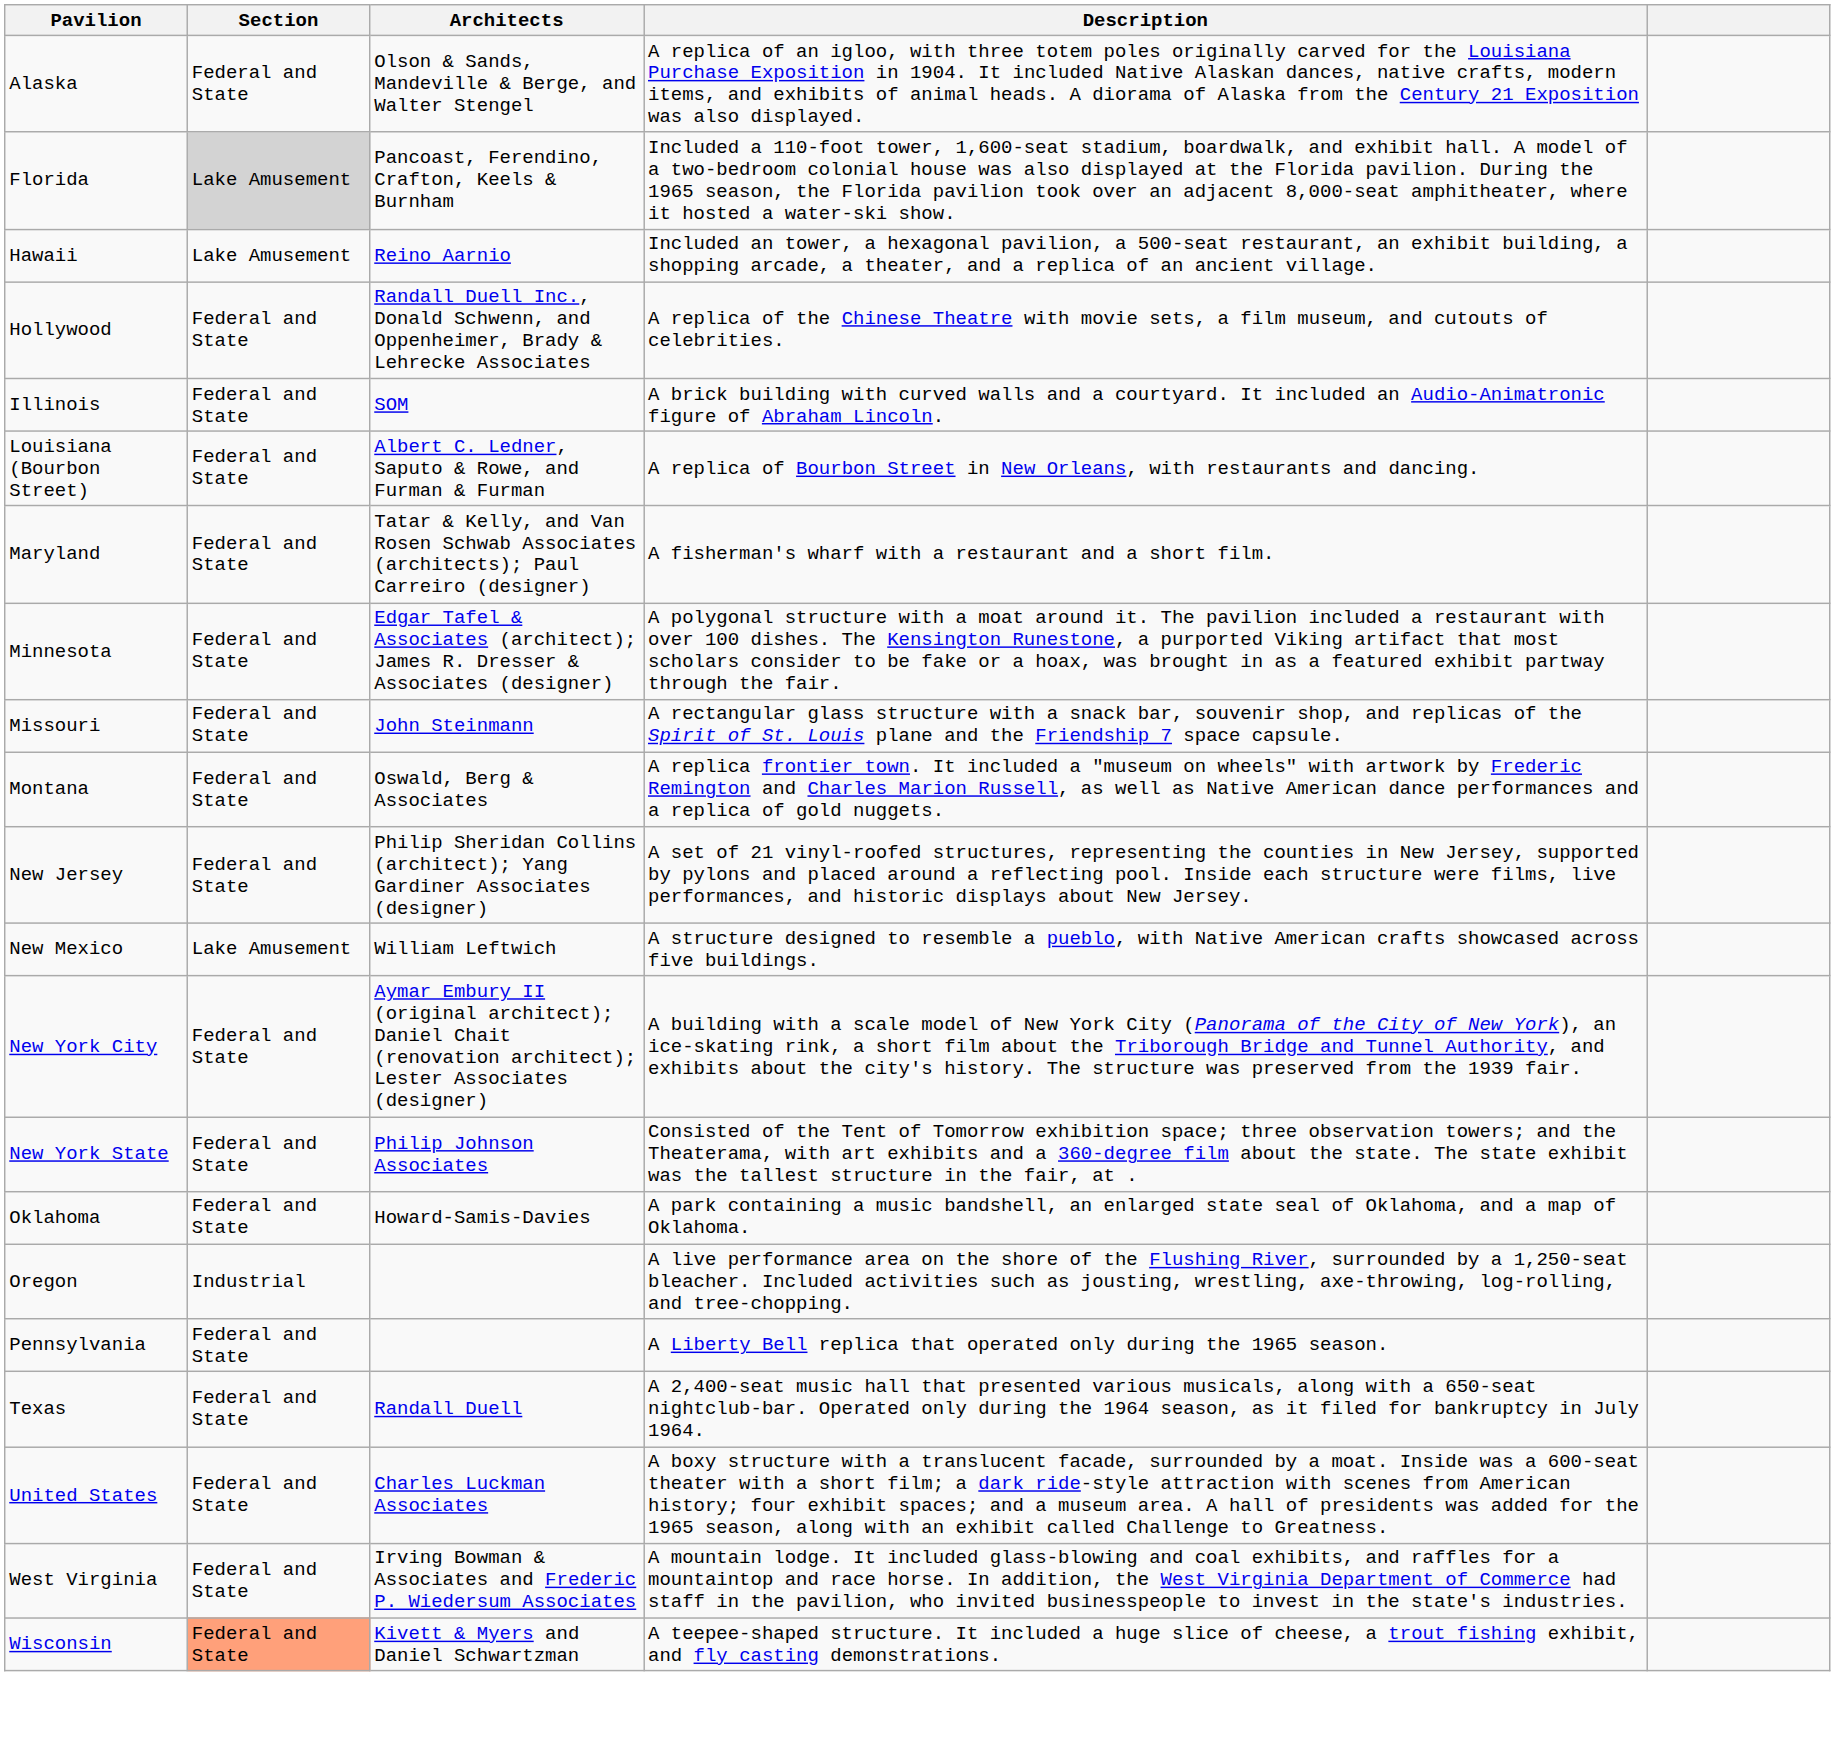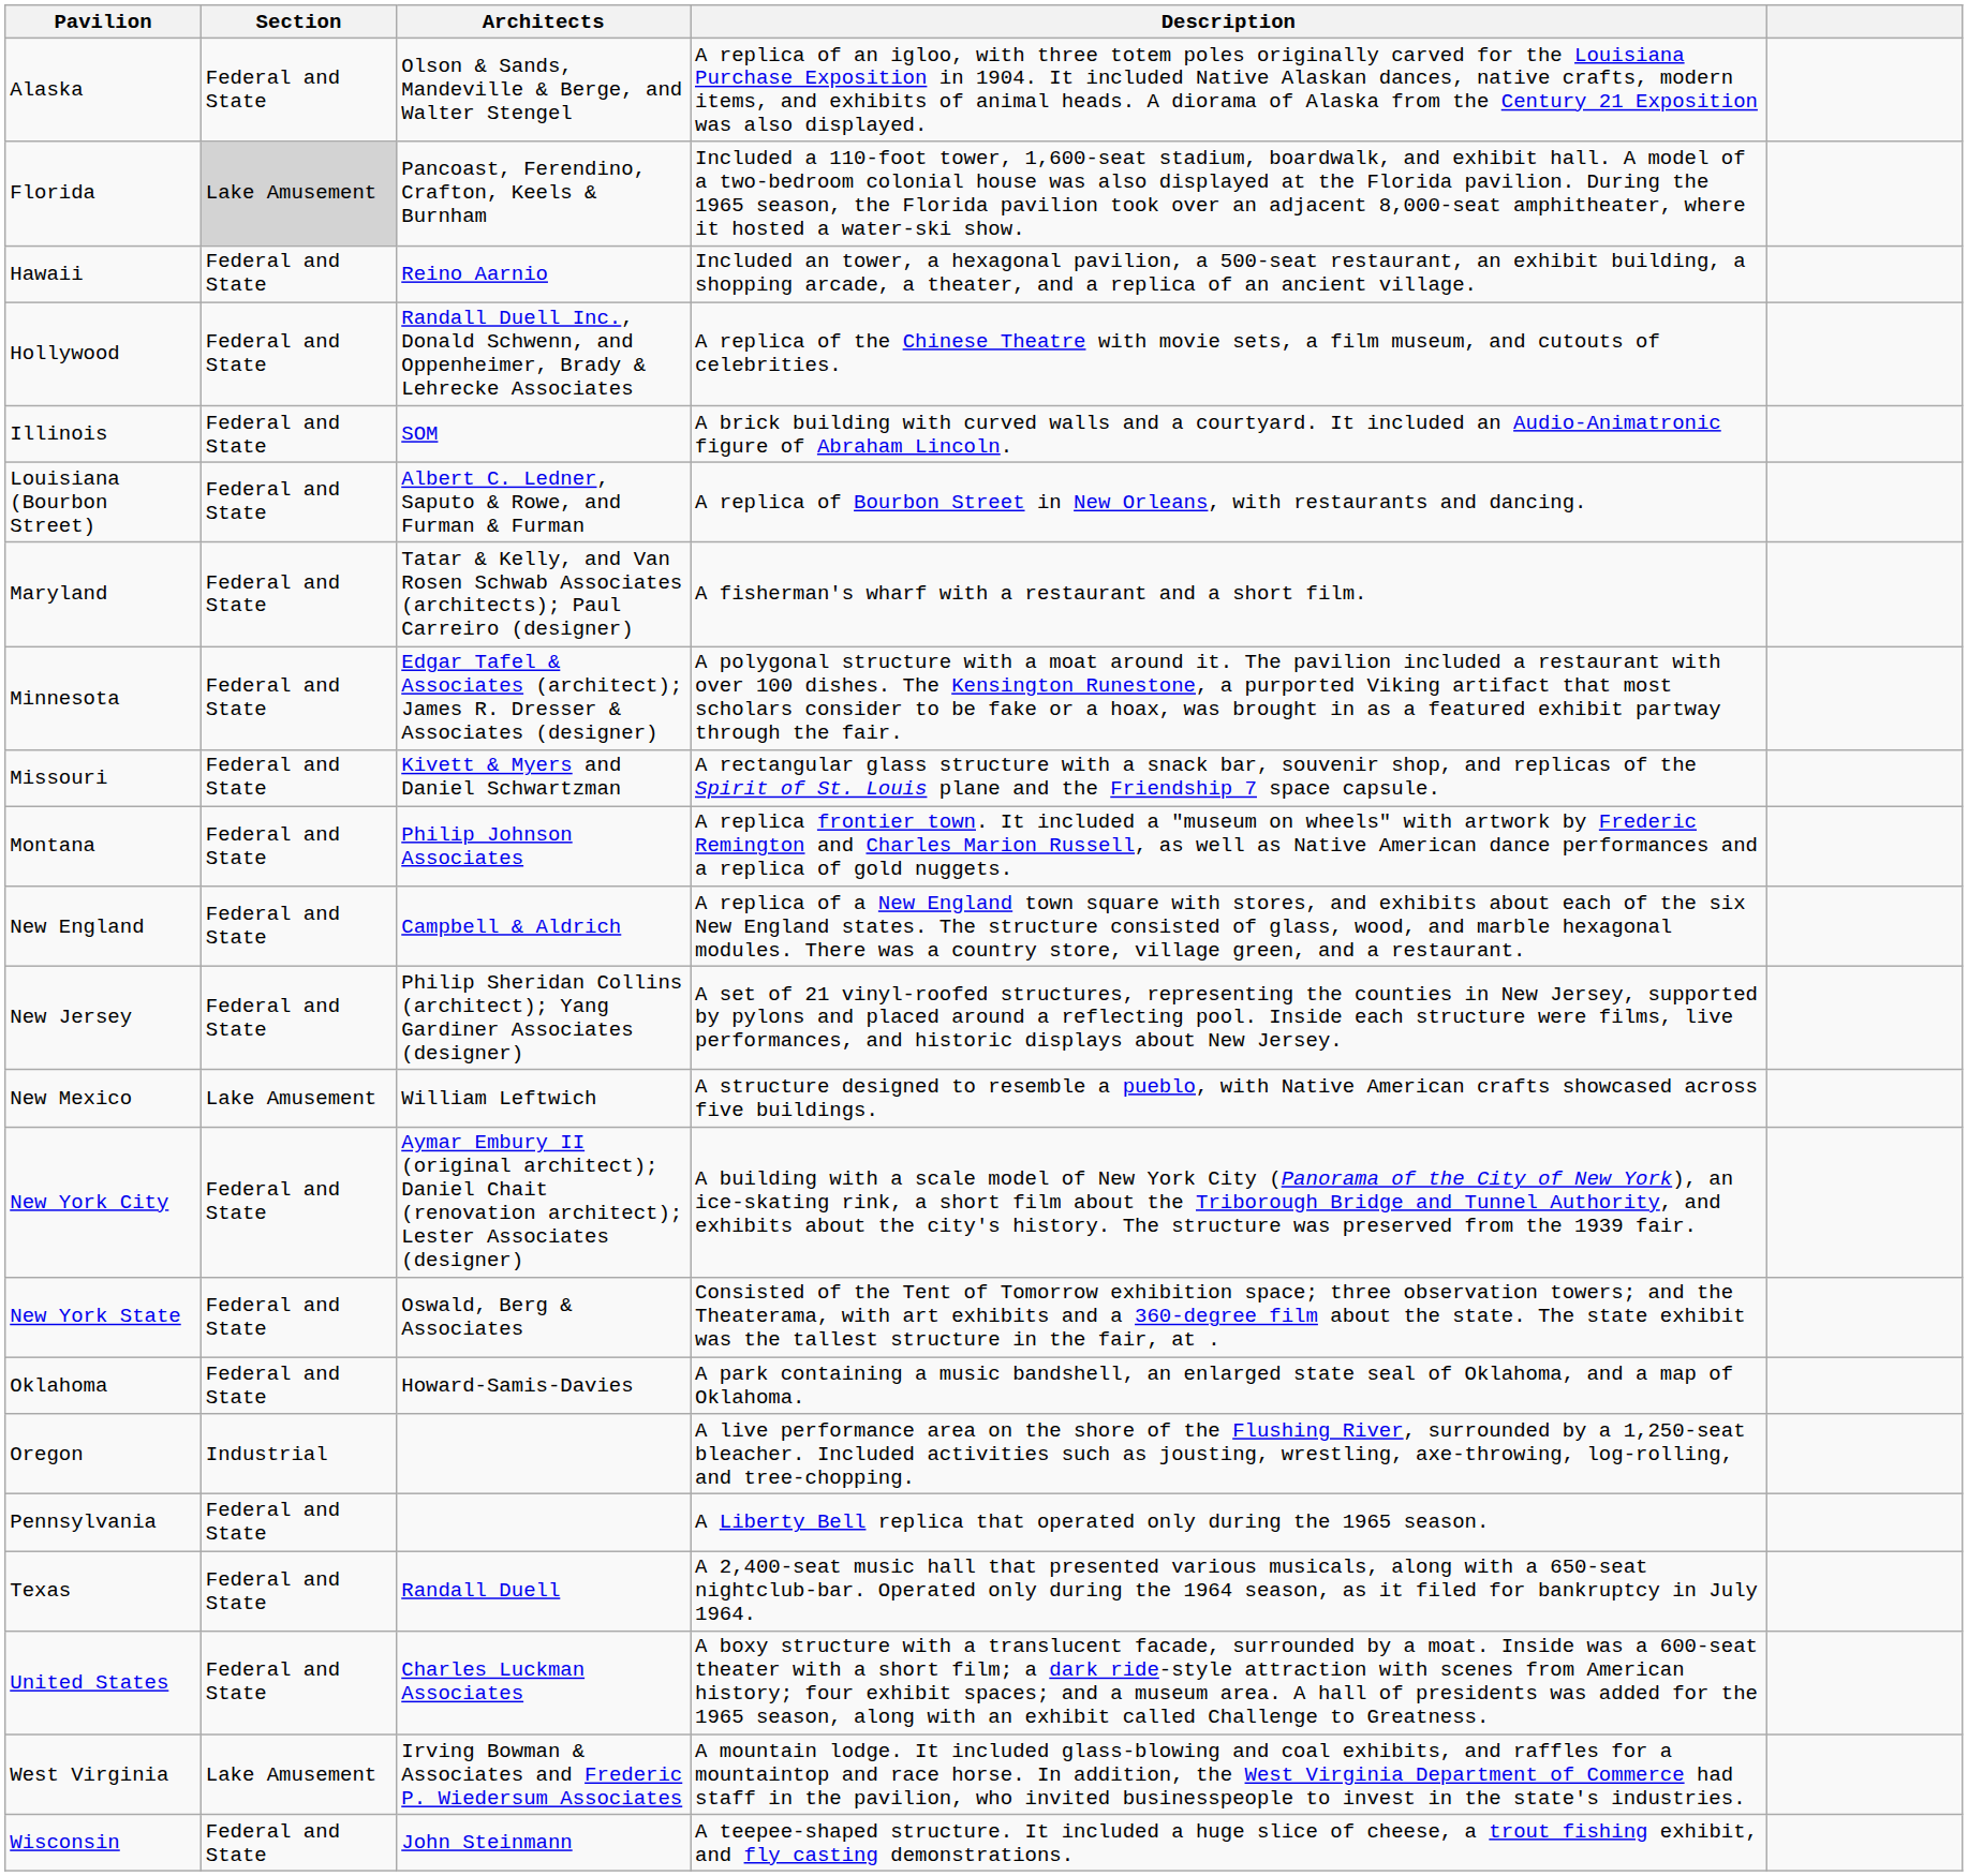Hawaii | Section: Lake Amusement -> Federal and State
Missouri | Architects: John Steinmann -> Kivett & Myers and Daniel Schwartzman
Montana | Architects: Oswald, Berg & Associates -> Philip Johnson Associates
+ row: New England | Federal and State | Campbell & Aldrich | A replica of a New England town square with stores, and exhibits about each of the six New England states. The structure consisted of glass, wood, and marble hexagonal modules. There was a country store, village green, and a restaurant.
New York State | Architects: Philip Johnson Associates -> Oswald, Berg & Associates
West Virginia | Section: Federal and State -> Lake Amusement
Wisconsin | Section: lightsalmon background -> no background
Wisconsin | Architects: Kivett & Myers and Daniel Schwartzman -> John Steinmann
